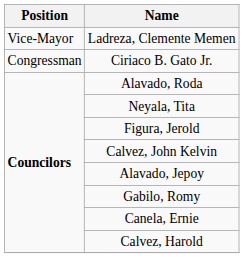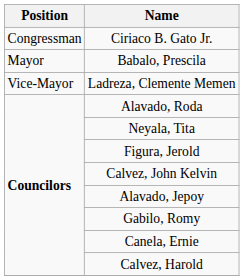rows swapped: Ciriaco B. Gato Jr. <-> Ladreza, Clemente Memen
+ row: Mayor | Babalo, Prescila
